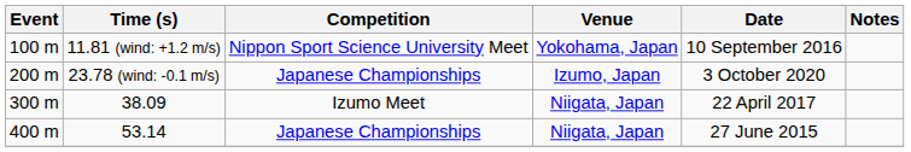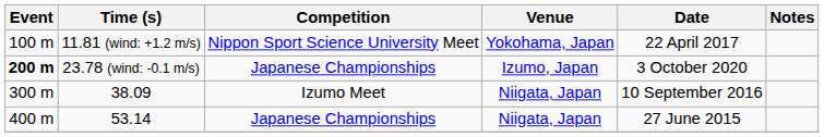11.81 (wind: +1.2 m/s) | Date: 10 September 2016 -> 22 April 2017
23.78 (wind: -0.1 m/s) | Event: normal -> bold
38.09 | Date: 22 April 2017 -> 10 September 2016
